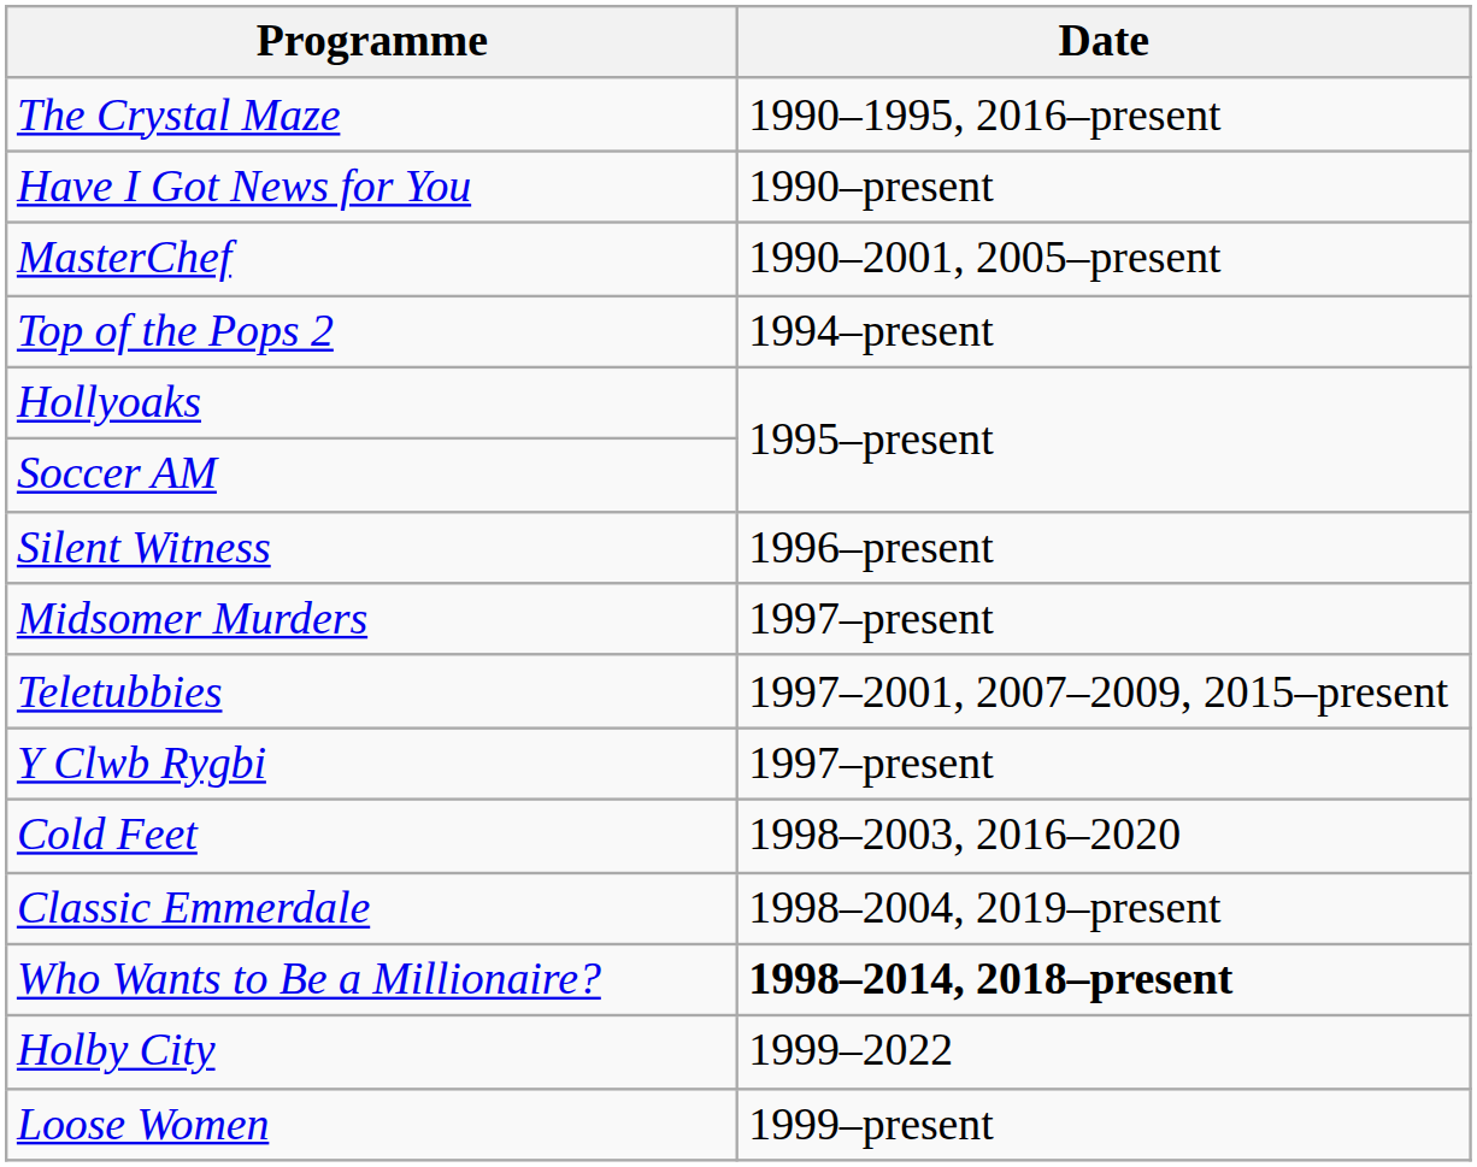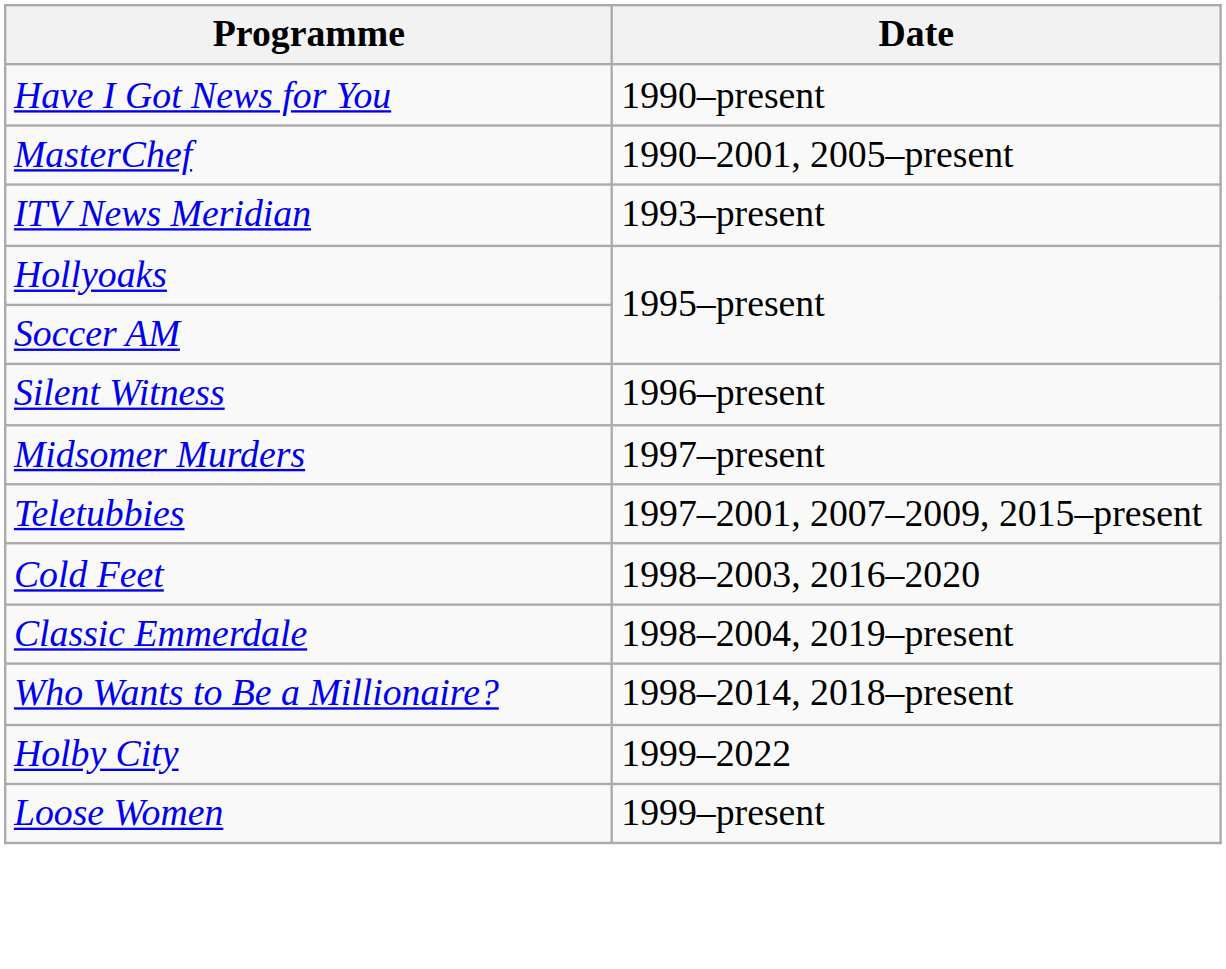- row: The Crystal Maze | 1990–1995, 2016–present
+ row: ITV News Meridian | 1993–present
- row: Top of the Pops 2 | 1994–present
- row: Y Clwb Rygbi | 1997–present
Who Wants to Be a Millionaire? | Date: bold -> normal
